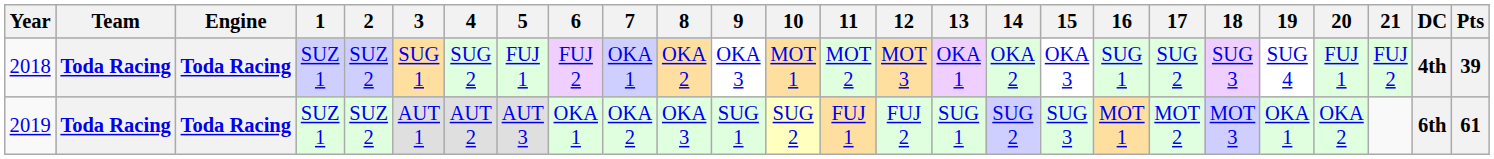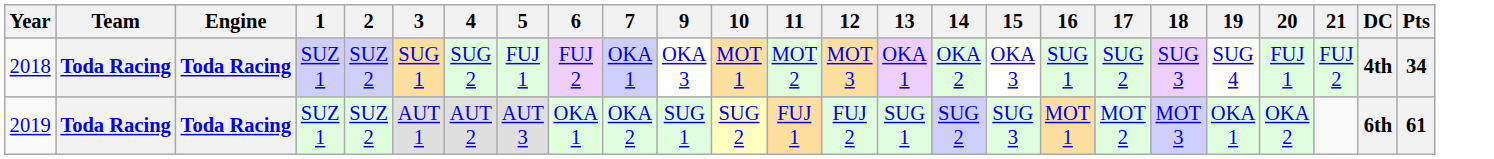- column: 8 | OKA 2 | OKA 3
2018 | Pts: 39 -> 34
